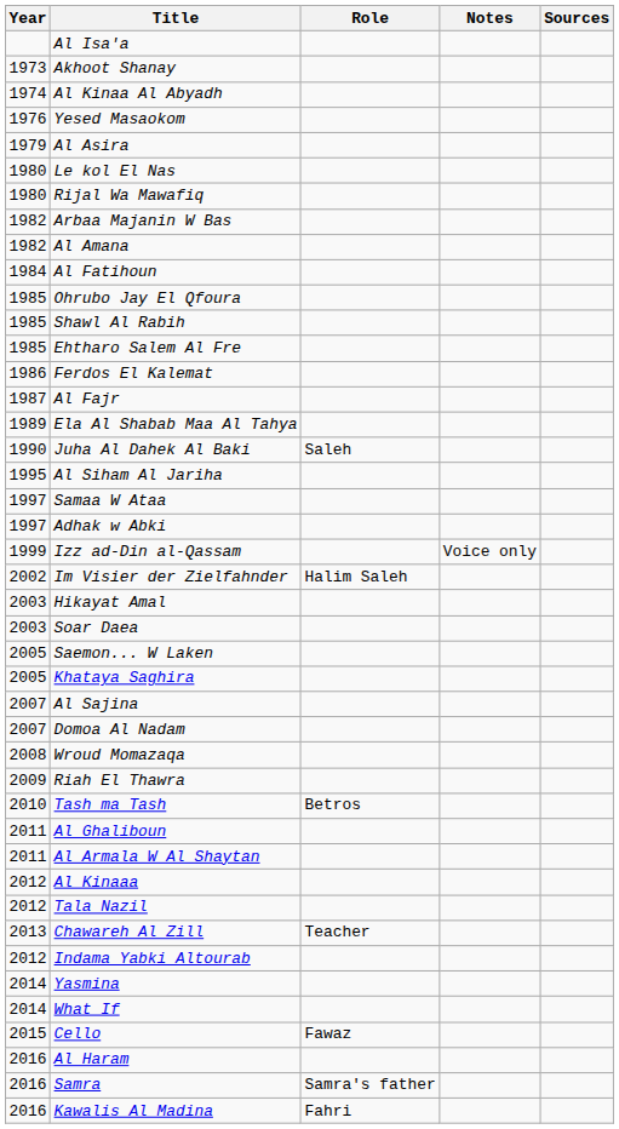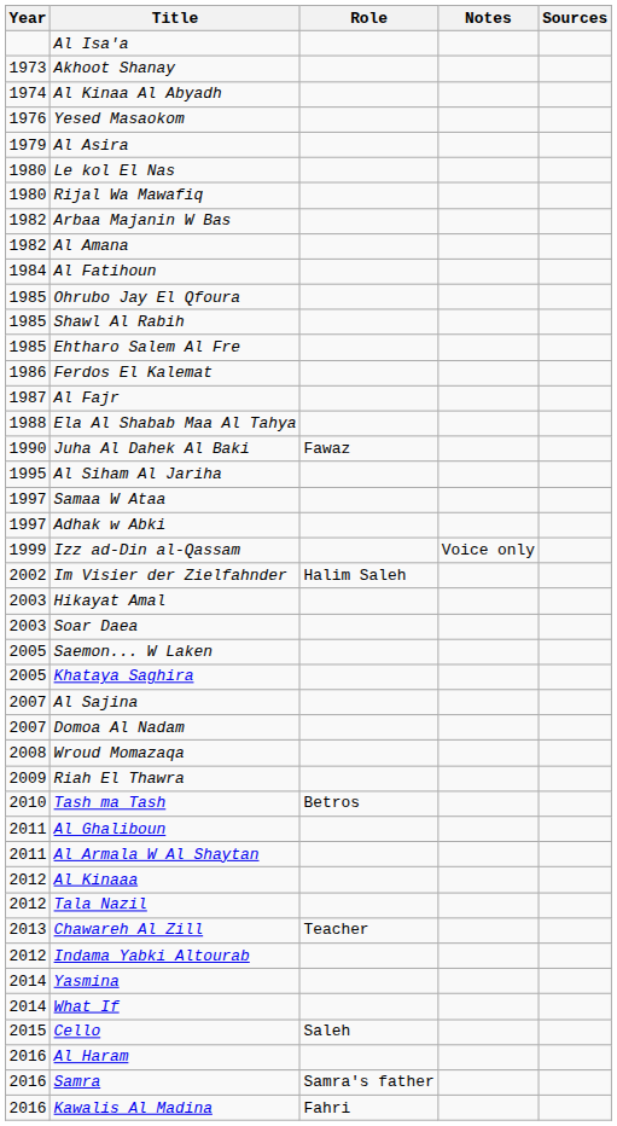Ela Al Shabab Maa Al Tahya | Year: 1989 -> 1988
Juha Al Dahek Al Baki | Role: Saleh -> Fawaz
Cello | Role: Fawaz -> Saleh
